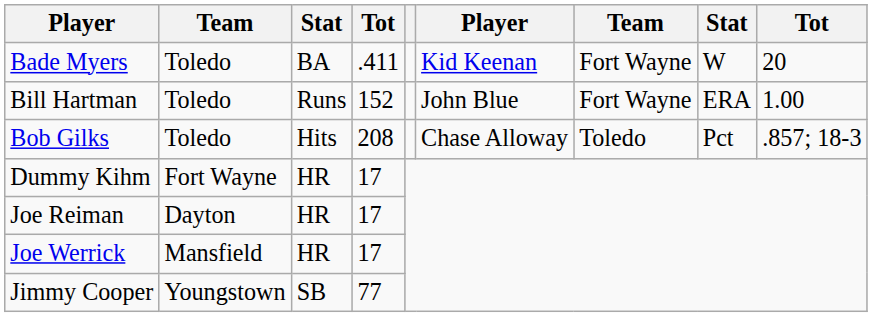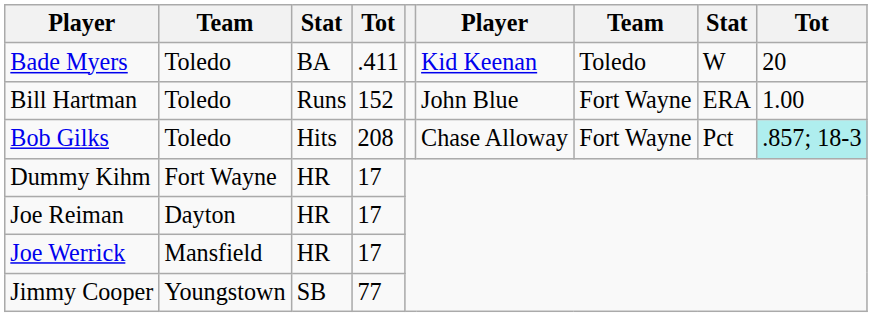Bade Myers | column 7: Fort Wayne -> Toledo
Bob Gilks | column 7: Toledo -> Fort Wayne
Bob Gilks | column 9: no background -> paleturquoise background
